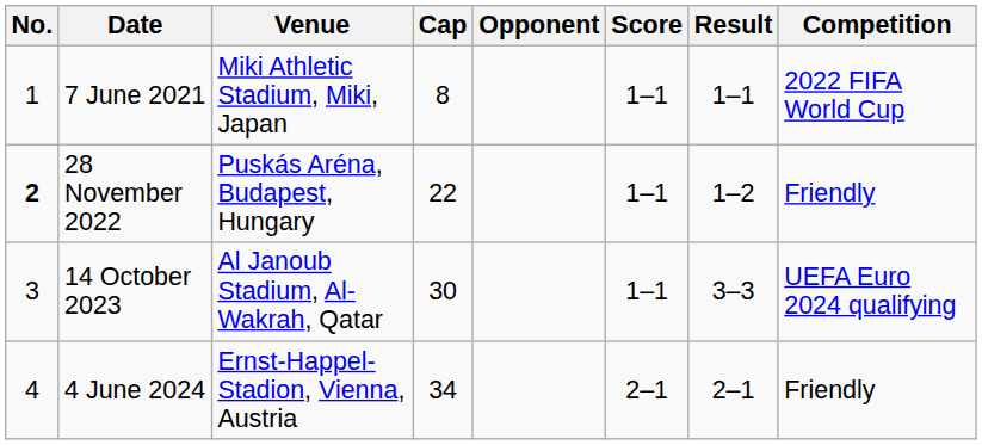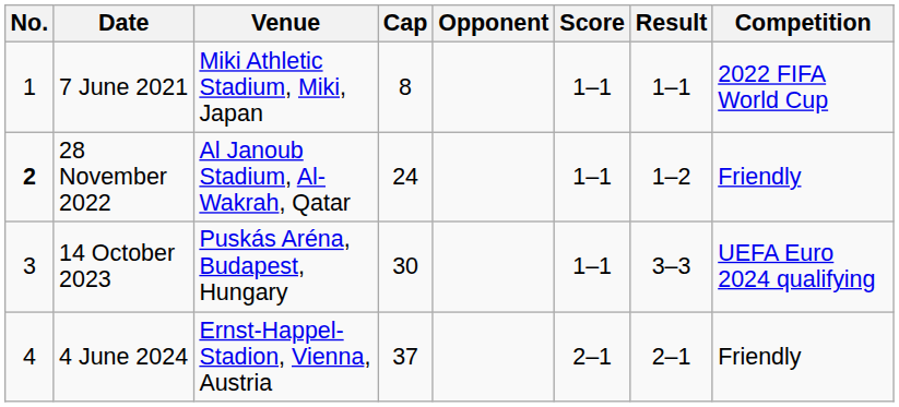28 November 2022 | Venue: Puskás Aréna, Budapest, Hungary -> Al Janoub Stadium, Al-Wakrah, Qatar
28 November 2022 | Cap: 22 -> 24
14 October 2023 | Venue: Al Janoub Stadium, Al-Wakrah, Qatar -> Puskás Aréna, Budapest, Hungary
4 June 2024 | Cap: 34 -> 37
